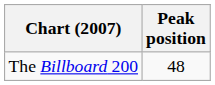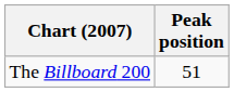The Billboard 200 | Peak position: 48 -> 51
